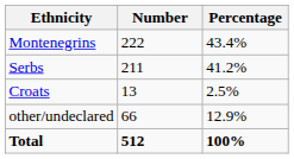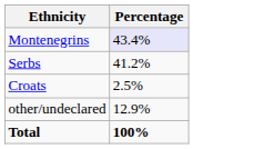- column: Number | 222 | 211 | 13 | 66 | 512
Montenegrins | Percentage: no background -> lavender background
